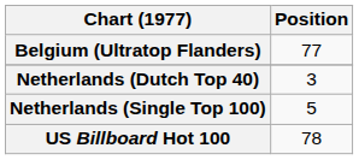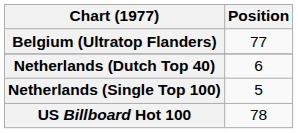Netherlands (Dutch Top 40) | Position: 3 -> 6
